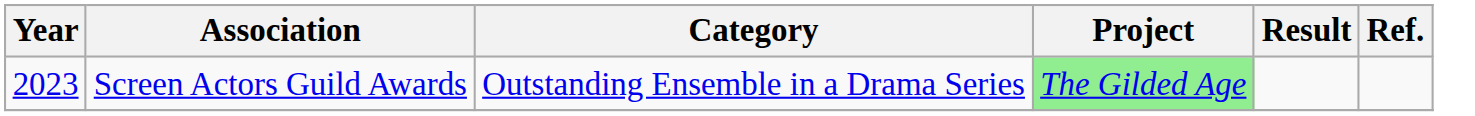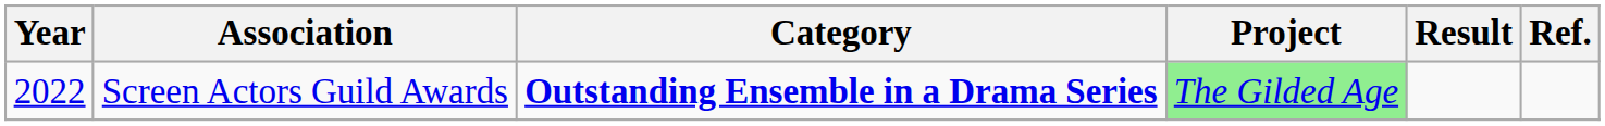Screen Actors Guild Awards | Year: 2023 -> 2022
Screen Actors Guild Awards | Category: normal -> bold
